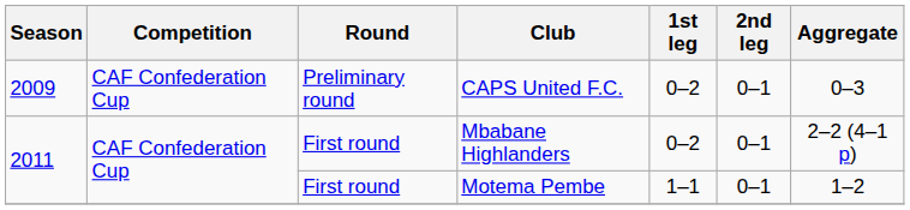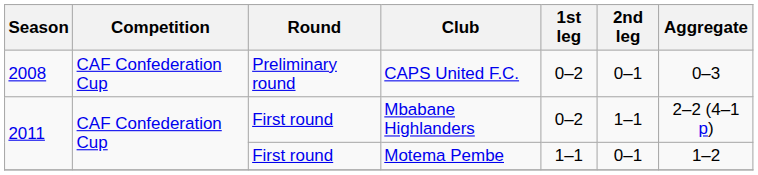CAPS United F.C. | Season: 2009 -> 2008
Mbabane Highlanders | 2nd leg: 0–1 -> 1–1
